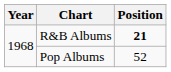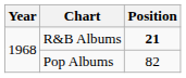Pop Albums | Position: 52 -> 82
